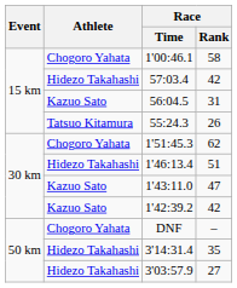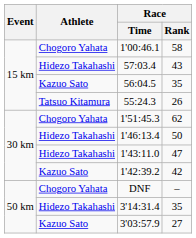57:03.4 | Race / Rank: 42 -> 43
56:04.5 | Race / Rank: 31 -> 35
1'46:13.4 | Race / Rank: 51 -> 50
1'43:11.0 | Athlete: Kazuo Sato -> Hidezo Takahashi
3'03:57.9 | Athlete: Hidezo Takahashi -> Kazuo Sato
